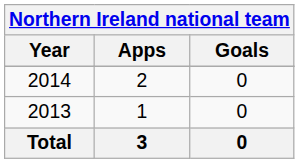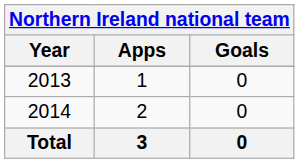rows swapped: 2013 <-> 2014
